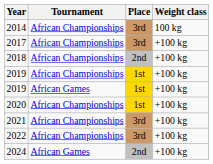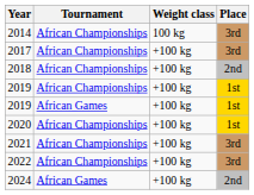columns swapped: Place <-> Weight class
